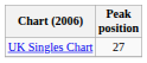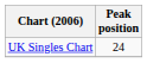UK Singles Chart | Peak position: 27 -> 24
